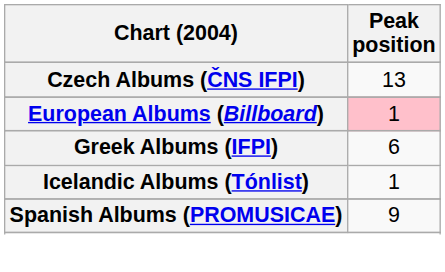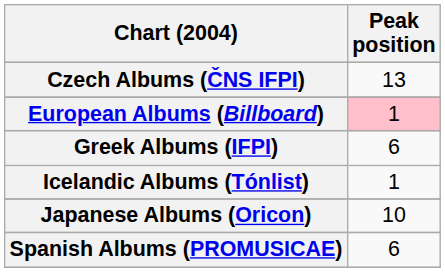+ row: Japanese Albums (Oricon) | 10
Spanish Albums (PROMUSICAE) | Peak position: 9 -> 6
